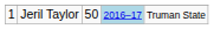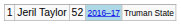Jeril Taylor | column 3: 50 -> 52
